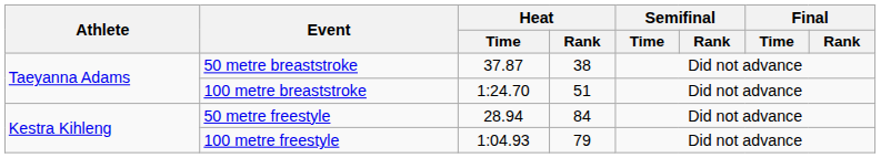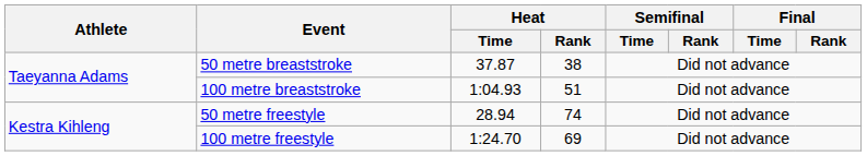100 metre breaststroke | Heat / Time: 1:24.70 -> 1:04.93
50 metre freestyle | Heat / Rank: 84 -> 74
100 metre freestyle | Heat / Time: 1:04.93 -> 1:24.70
100 metre freestyle | Heat / Rank: 79 -> 69
